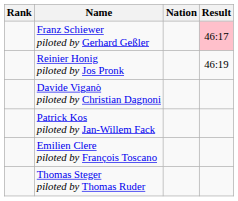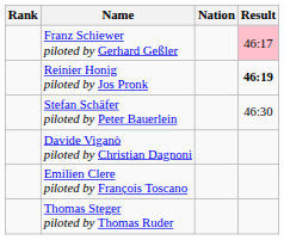Reinier Honig piloted by Jos Pronk | Result: normal -> bold
+ row: Stefan Schäfer piloted by Peter Bauerlein | 46:30
- row: Patrick Kos piloted by Jan-Willem Fack
